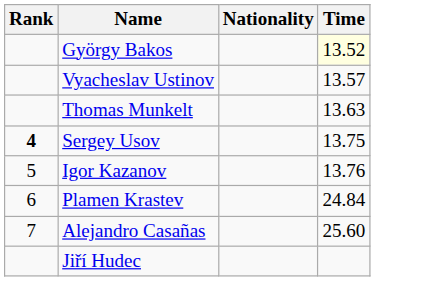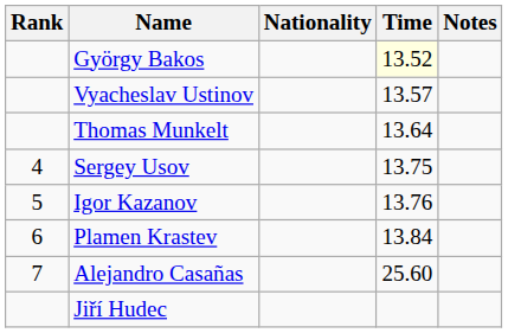+ column: Notes
Thomas Munkelt | Time: 13.63 -> 13.64
Sergey Usov | Rank: bold -> normal
Plamen Krastev | Time: 24.84 -> 13.84
